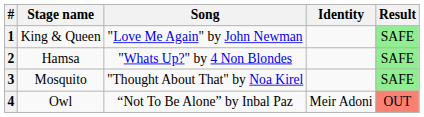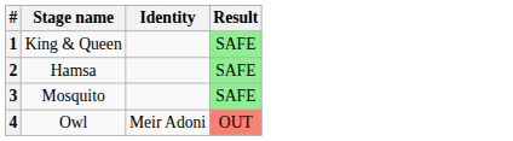- column: Song | "Love Me Again" by John Newman | "Whats Up?" by 4 Non Blondes | "Thought About That" by Noa Kirel | “Not To Be Alone” by Inbal Paz
